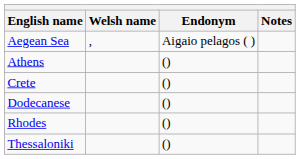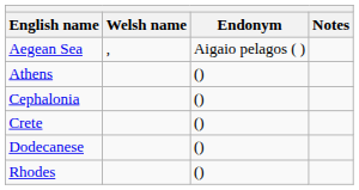+ row: Cephalonia | ()
- row: Thessaloniki | ()
